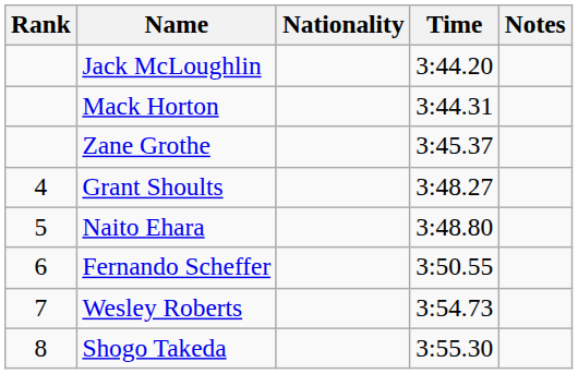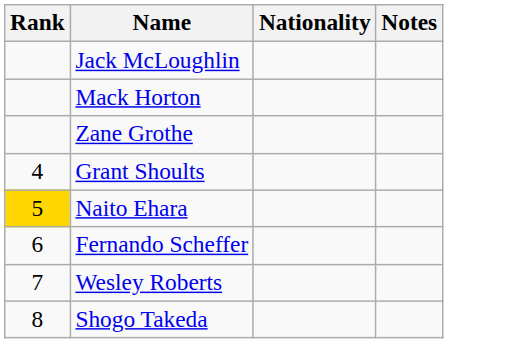- column: Time | 3:44.20 | 3:44.31 | 3:45.37 | 3:48.27 | 3:48.80 | 3:50.55 | 3:54.73 | 3:55.30
Naito Ehara | Rank: no background -> gold background
